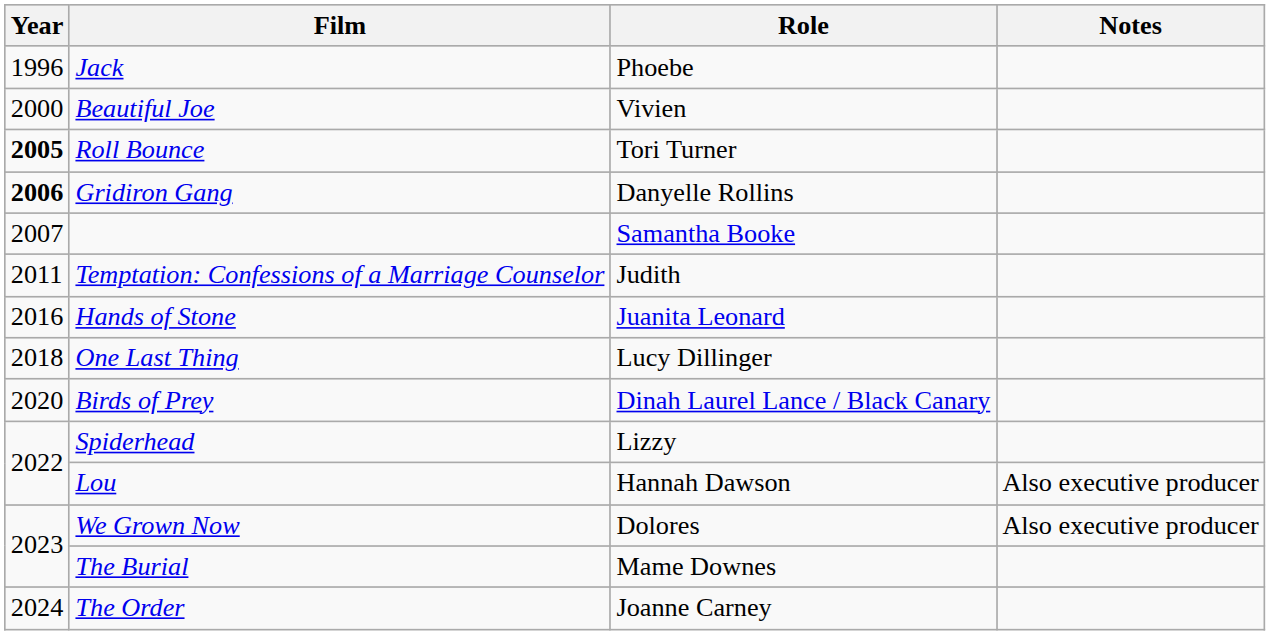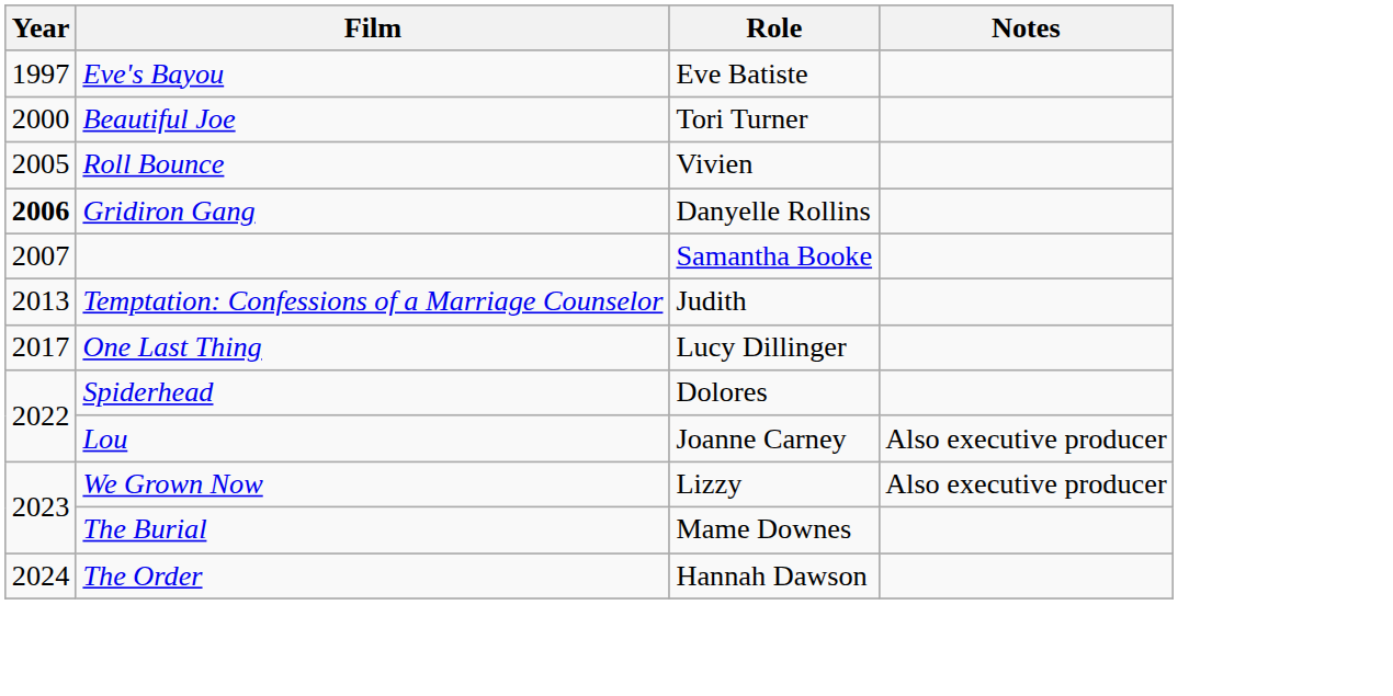- row: 1996 | Jack | Phoebe
+ row: 1997 | Eve's Bayou | Eve Batiste
Beautiful Joe | Role: Vivien -> Tori Turner
Roll Bounce | Year: bold -> normal
Roll Bounce | Role: Tori Turner -> Vivien
Temptation: Confessions of a Marriage Counselor | Year: 2011 -> 2013
- row: 2016 | Hands of Stone | Juanita Leonard
One Last Thing | Year: 2018 -> 2017
- row: 2020 | Birds of Prey | Dinah Laurel Lance / Black Canary
Spiderhead | Role: Lizzy -> Dolores
Lou | Role: Hannah Dawson -> Joanne Carney
We Grown Now | Role: Dolores -> Lizzy
The Order | Role: Joanne Carney -> Hannah Dawson
